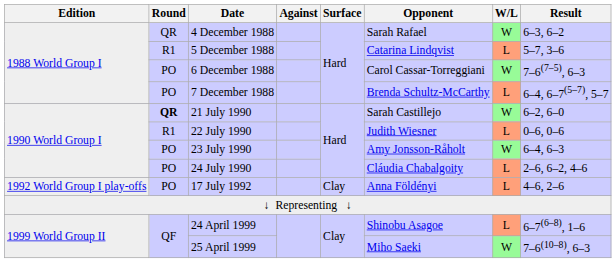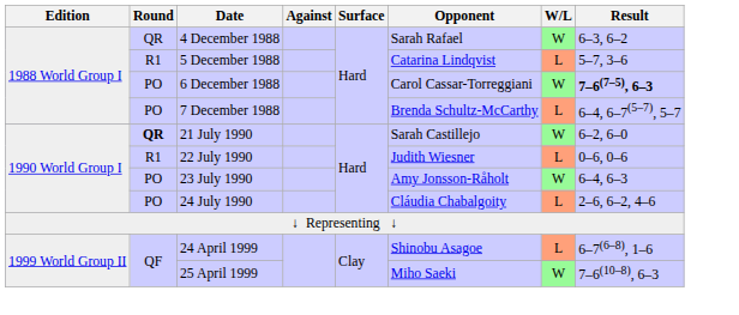6 December 1988 | Result: normal -> bold
- row: 1992 World Group I play-offs | PO | 17 July 1992 | Clay | Anna Földényi | L | 4–6, 2–6
